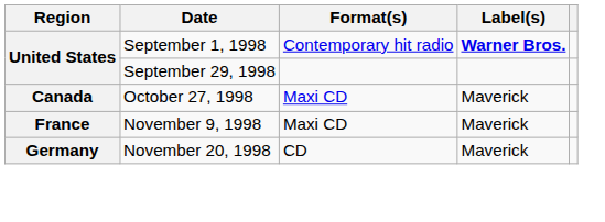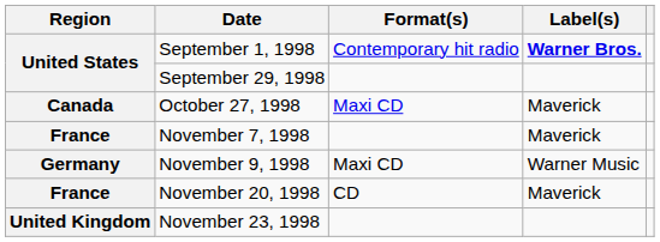+ row: France | November 7, 1998 | Maverick
November 9, 1998 | Region: France -> Germany
November 9, 1998 | Label(s): Maverick -> Warner Music
November 20, 1998 | Region: Germany -> France
+ row: United Kingdom | November 23, 1998
